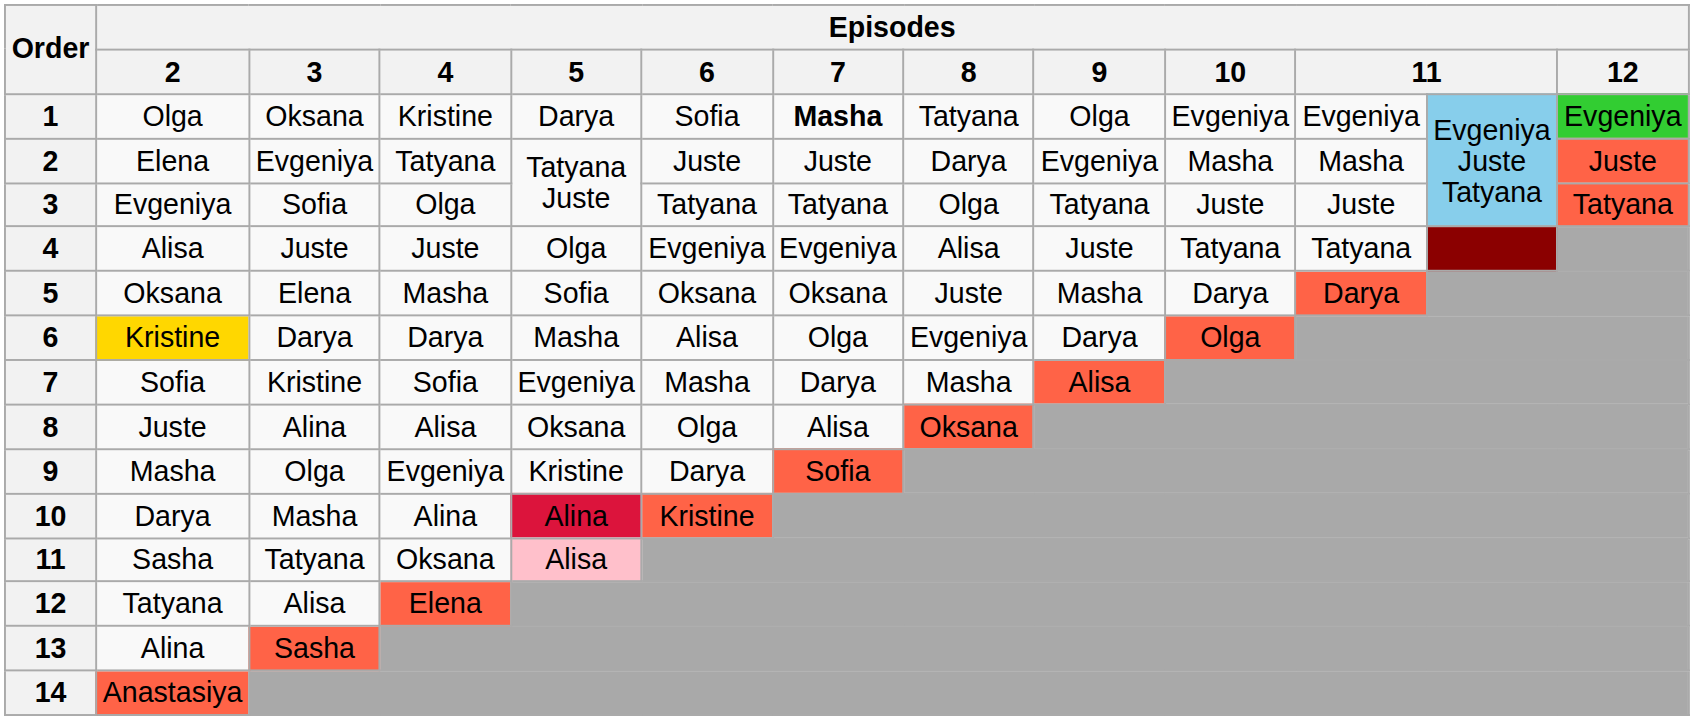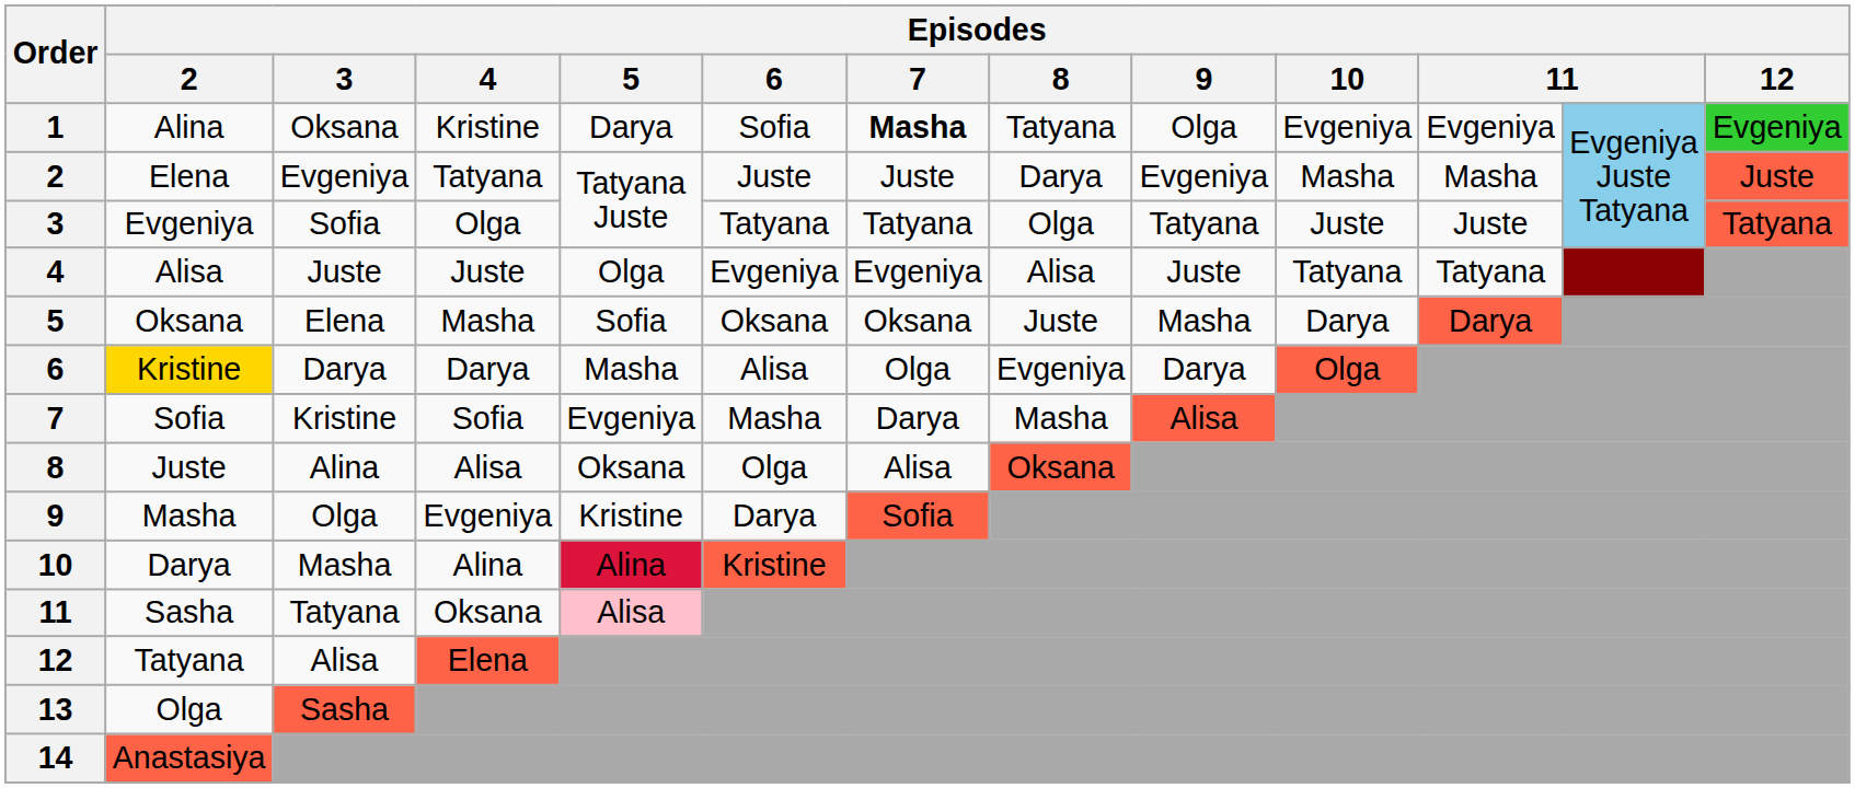1 | Episodes / 2: Olga -> Alina
13 | Episodes / 2: Alina -> Olga
